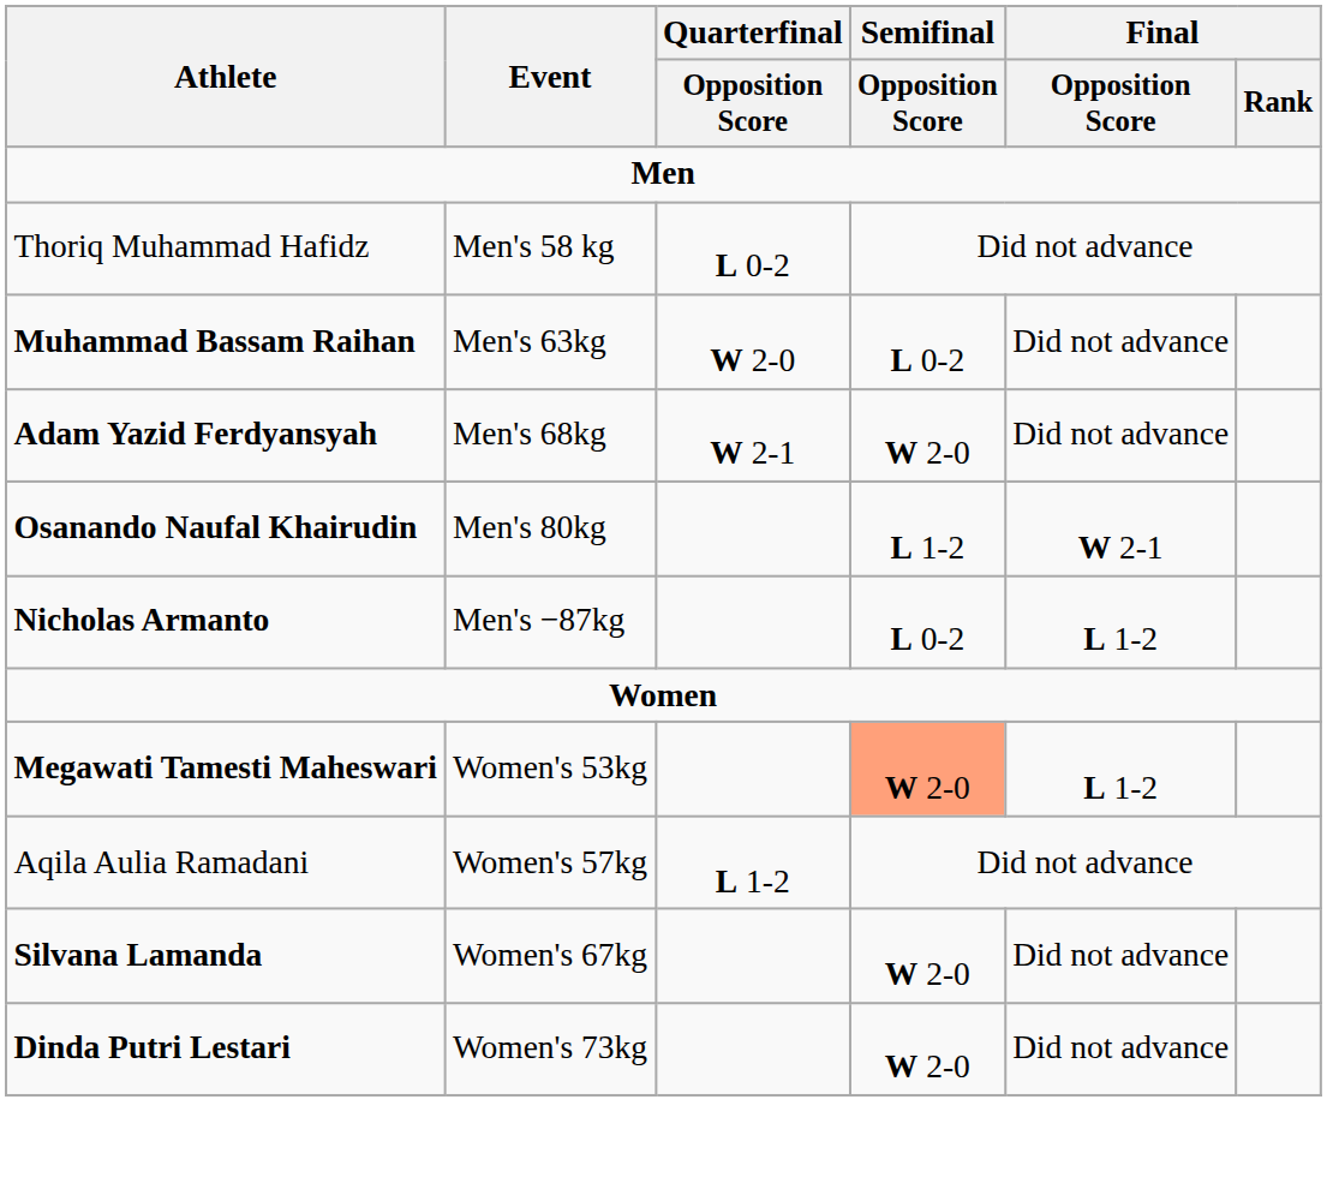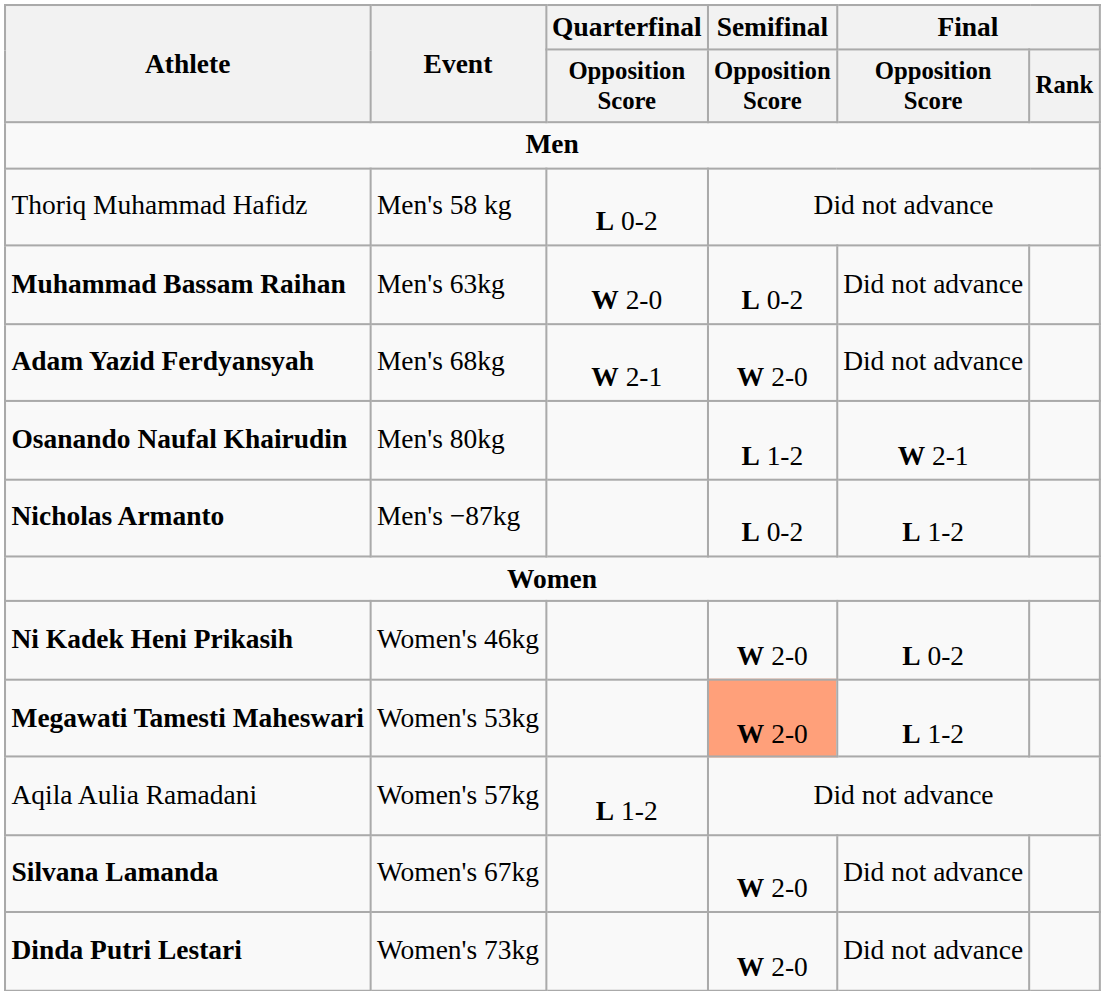+ row: Ni Kadek Heni Prikasih | Women's 46kg | W 2-0 | L 0-2
